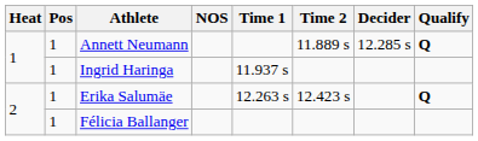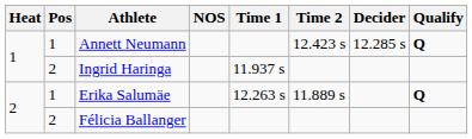Annett Neumann | Time 2: 11.889 s -> 12.423 s
Ingrid Haringa | Pos: 1 -> 2
Erika Salumäe | Time 2: 12.423 s -> 11.889 s
Félicia Ballanger | Pos: 1 -> 2
